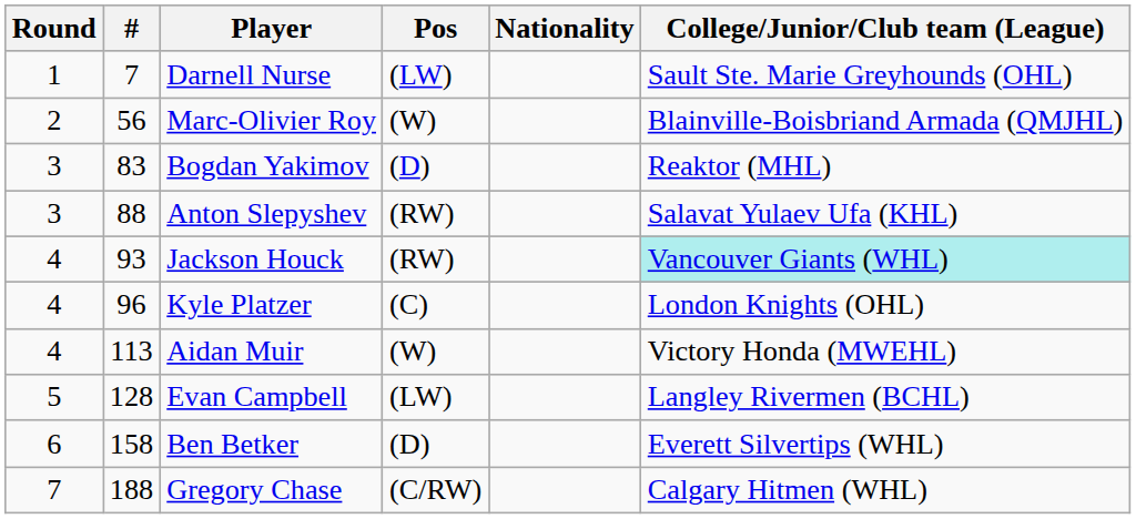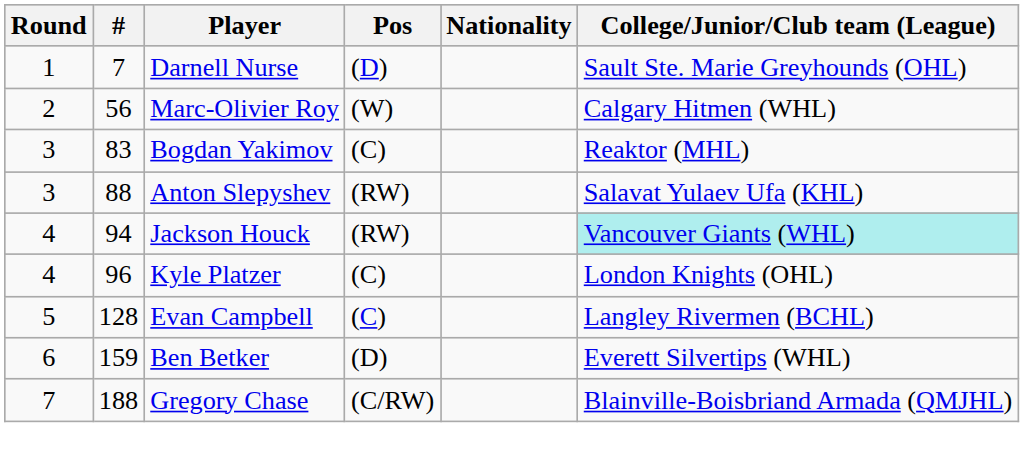Darnell Nurse | Pos: (LW) -> (D)
Marc-Olivier Roy | College/Junior/Club team (League): Blainville-Boisbriand Armada (QMJHL) -> Calgary Hitmen (WHL)
Bogdan Yakimov | Pos: (D) -> (C)
Jackson Houck | #: 93 -> 94
- row: 4 | 113 | Aidan Muir | (W) | Victory Honda (MWEHL)
Evan Campbell | Pos: (LW) -> (C)
Ben Betker | #: 158 -> 159
Gregory Chase | College/Junior/Club team (League): Calgary Hitmen (WHL) -> Blainville-Boisbriand Armada (QMJHL)
